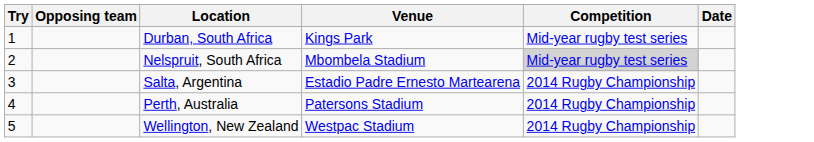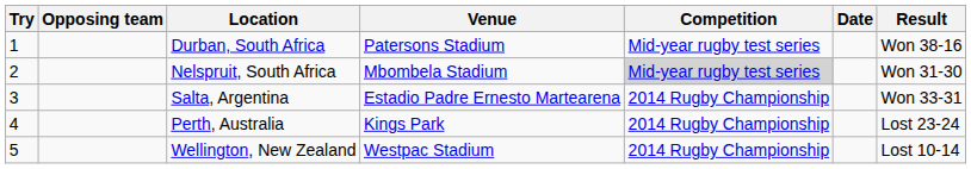+ column: Result | Won 38-16 | Won 31-30 | Won 33-31 | Lost 23-24 | Lost 10-14
Durban, South Africa | Venue: Kings Park -> Patersons Stadium
Perth, Australia | Venue: Patersons Stadium -> Kings Park
